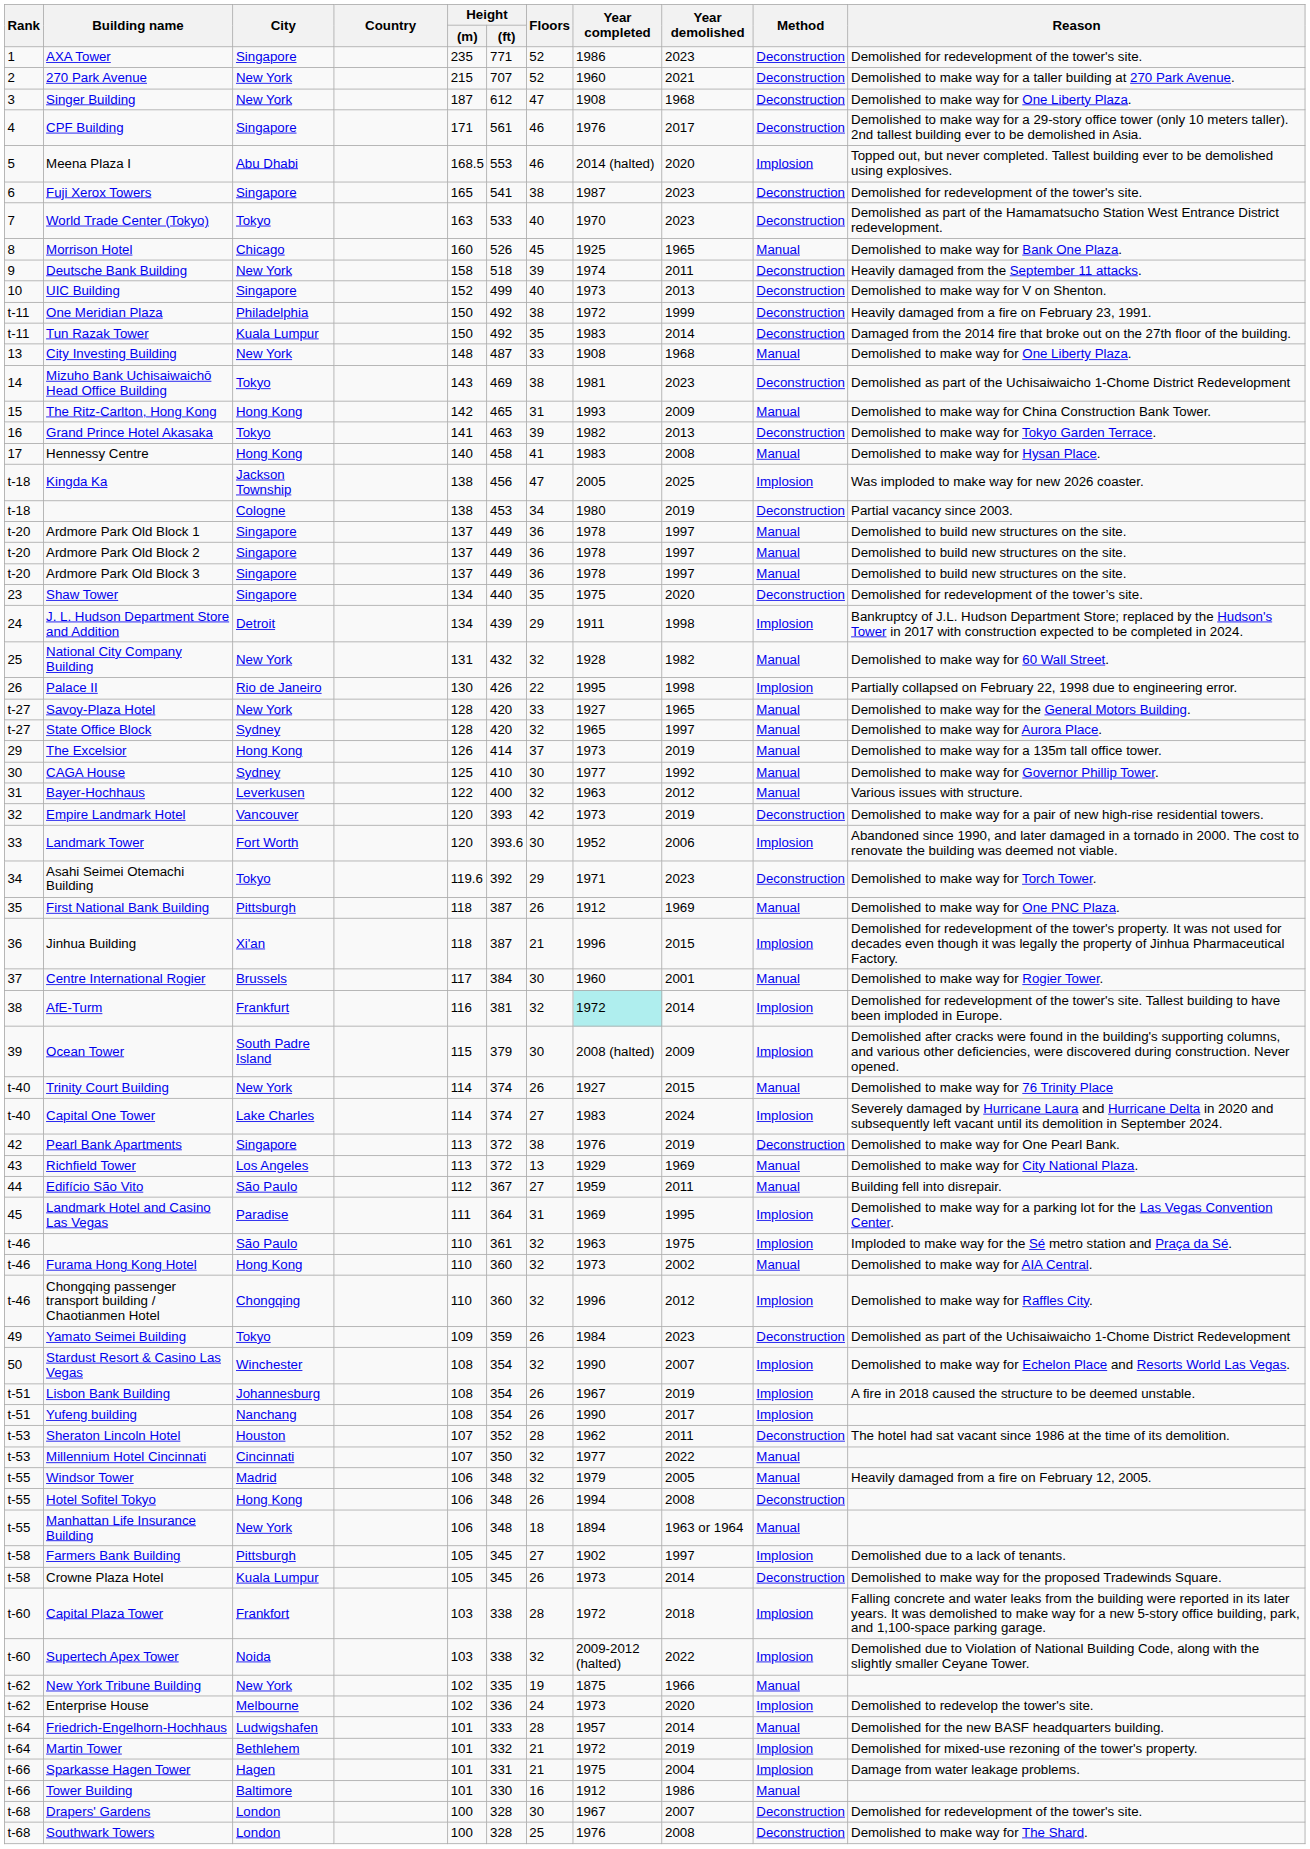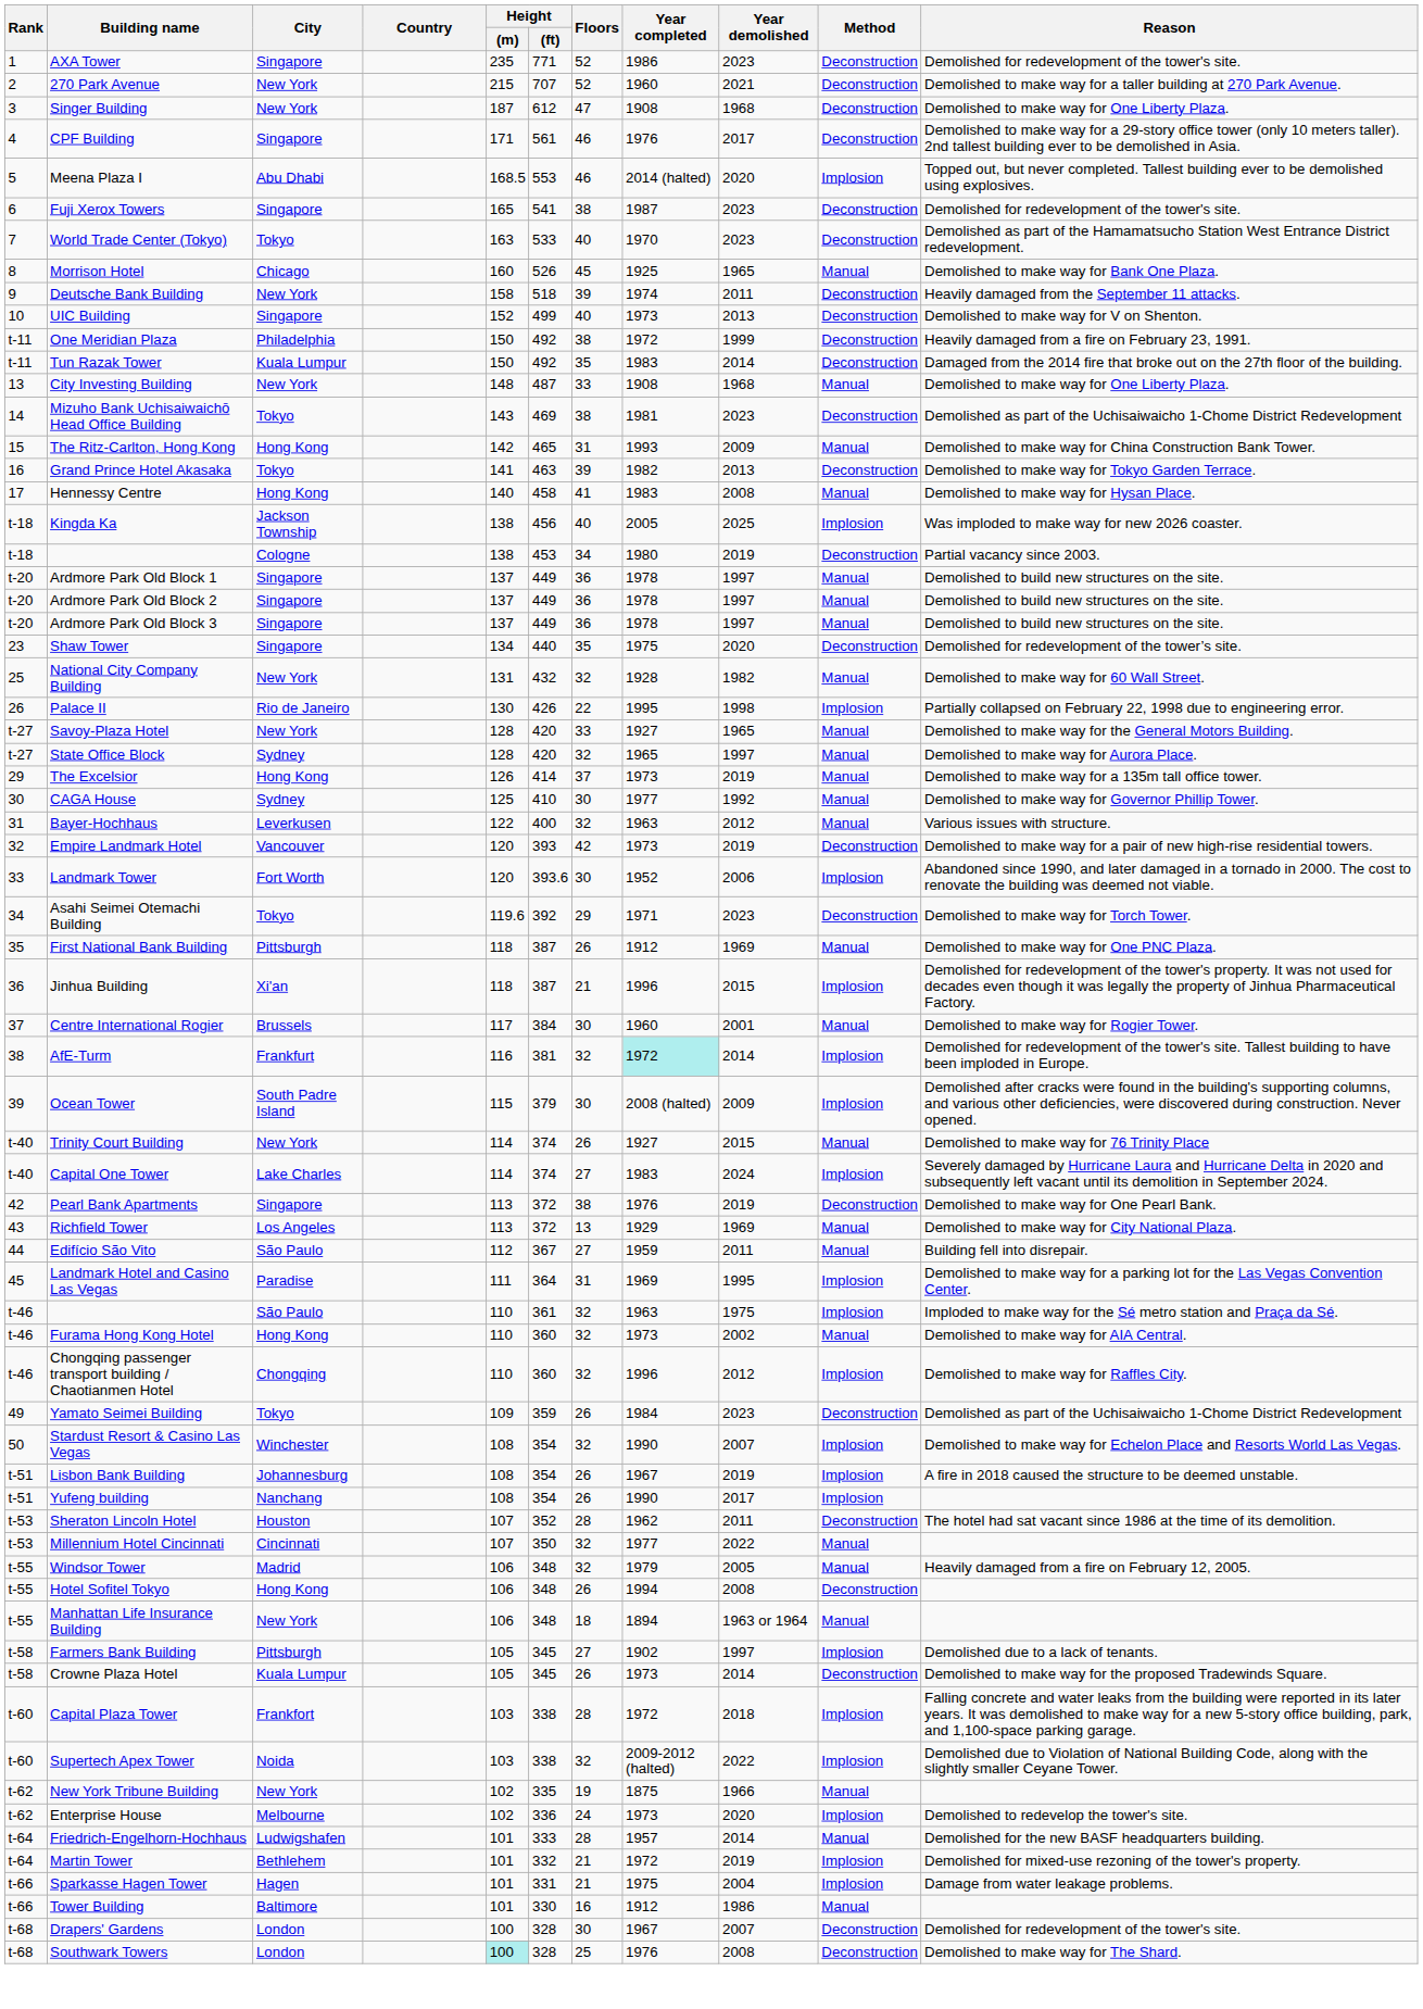Kingda Ka | Floors: 47 -> 40
- row: 24 | J. L. Hudson Department Store and Addition | Detroit | 134 | 439 | 29 | 1911 | 1998 | Implosion | Bankruptcy of J.L. Hudson Department Store; replaced by the Hudson's Tower in 2017 with construction expected to be completed in 2024.
Southwark Towers | Height / (m): no background -> paleturquoise background
